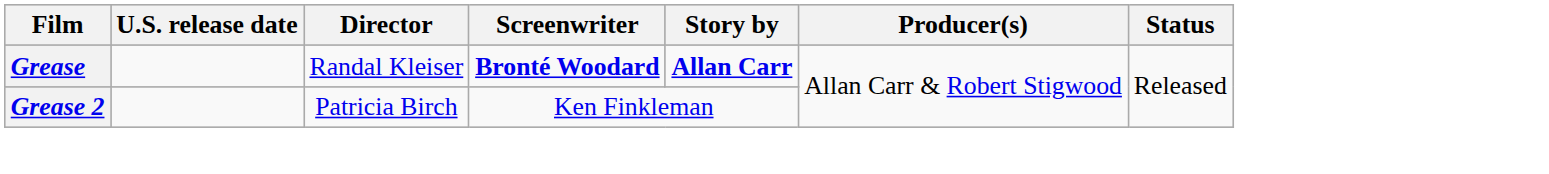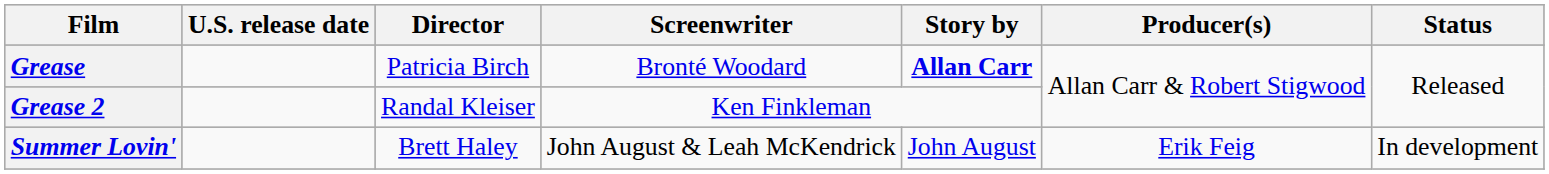Grease | Director: Randal Kleiser -> Patricia Birch
Grease | Screenwriter: bold -> normal
Grease 2 | Director: Patricia Birch -> Randal Kleiser
+ row: Summer Lovin' | Brett Haley | John August & Leah McKendrick | John August | Erik Feig | In development
